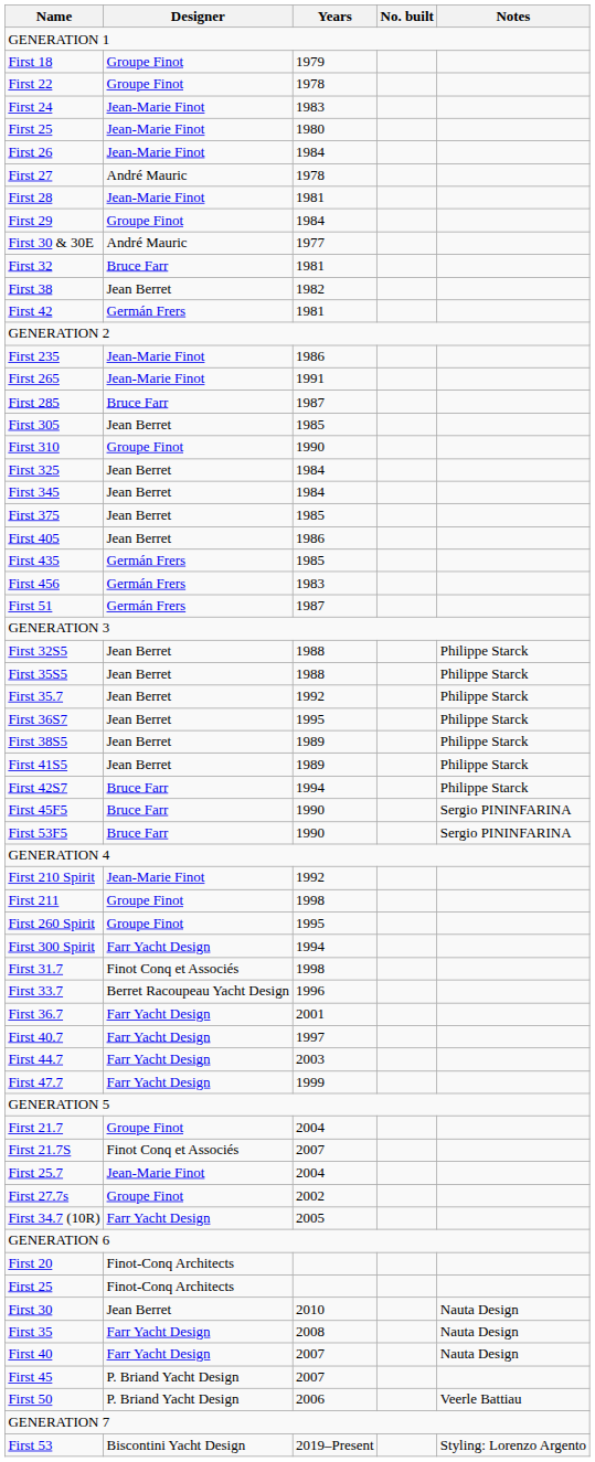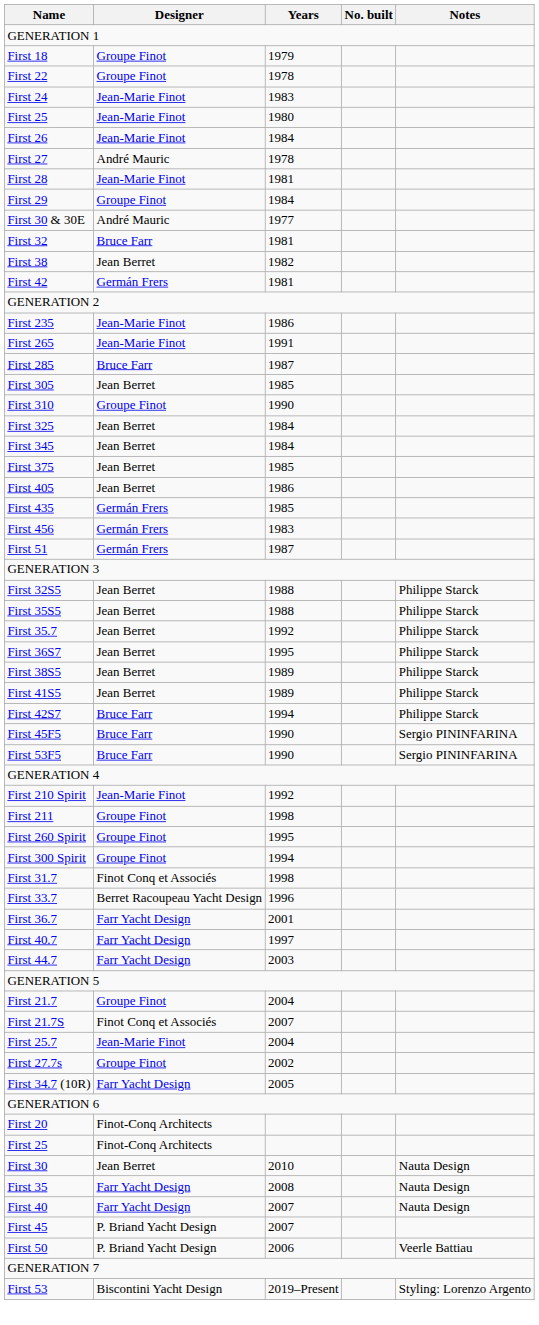First 300 Spirit | Designer: Farr Yacht Design -> Groupe Finot
- row: First 47.7 | Farr Yacht Design | 1999
